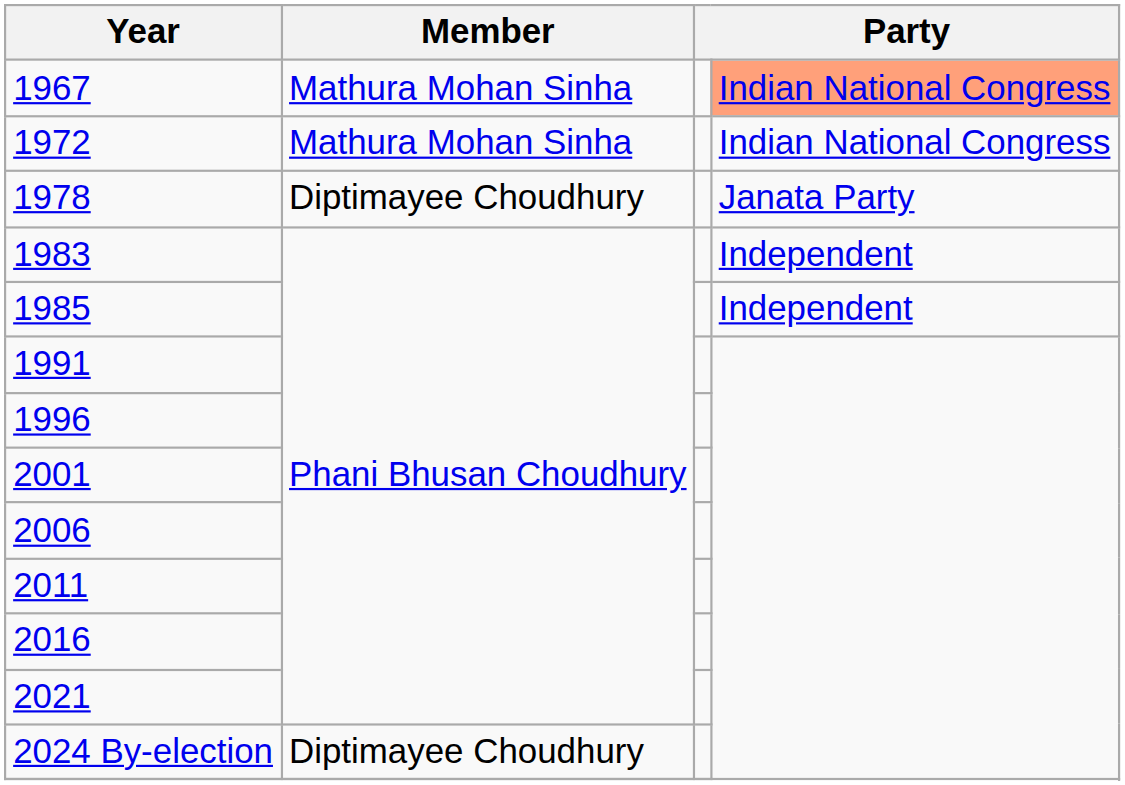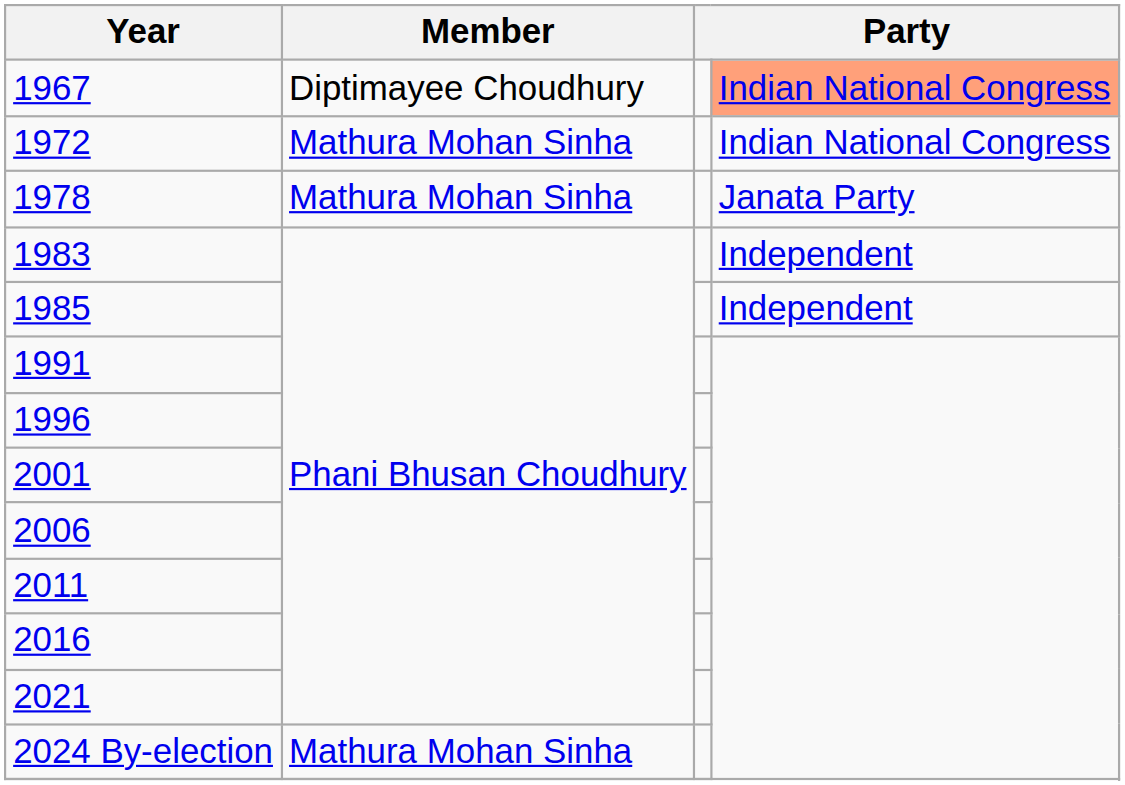1967 | Member: Mathura Mohan Sinha -> Diptimayee Choudhury
1978 | Member: Diptimayee Choudhury -> Mathura Mohan Sinha
2024 By-election | Member: Diptimayee Choudhury -> Mathura Mohan Sinha
